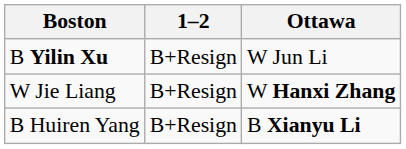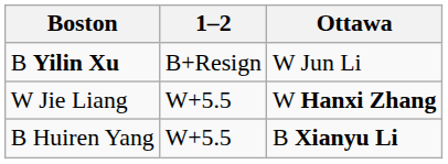W Jie Liang | 1–2: B+Resign -> W+5.5
B Huiren Yang | 1–2: B+Resign -> W+5.5
